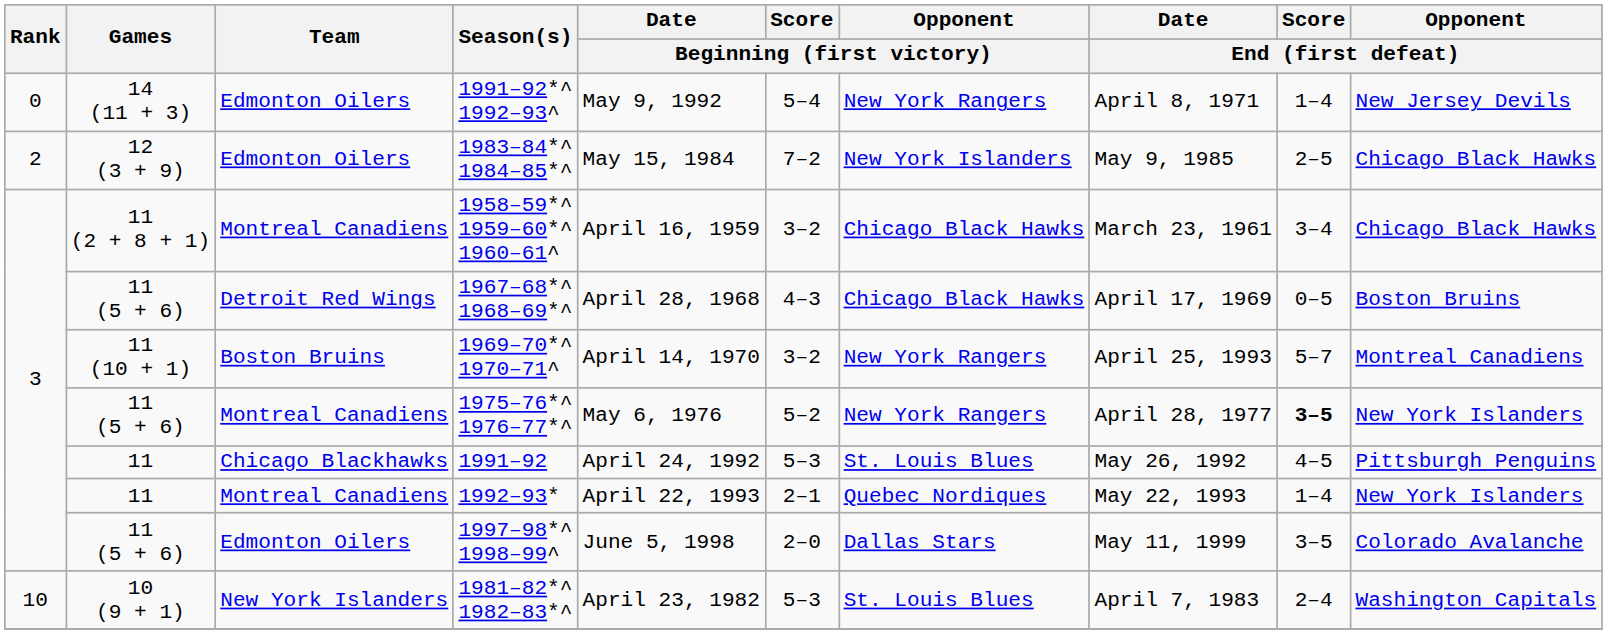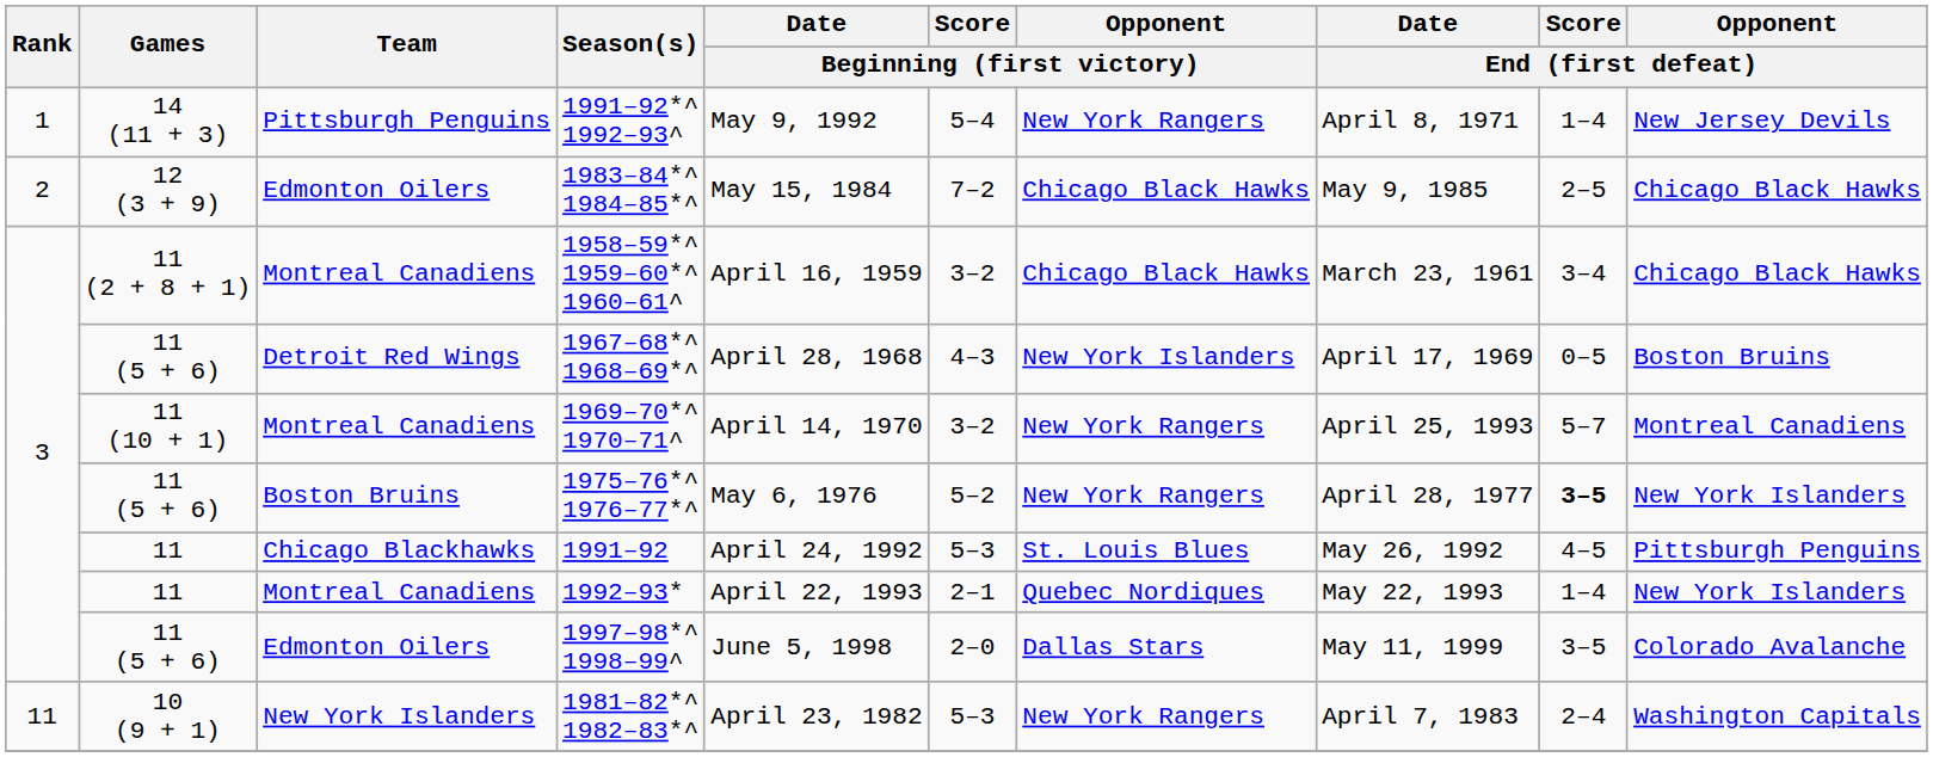1991–92*^ 1992–93^ | Rank: 0 -> 1
1991–92*^ 1992–93^ | Team: Edmonton Oilers -> Pittsburgh Penguins
1983–84*^ 1984–85*^ | Opponent / Beginning (first victory): New York Islanders -> Chicago Black Hawks
1967–68*^ 1968–69*^ | Opponent / Beginning (first victory): Chicago Black Hawks -> New York Islanders
1969–70*^ 1970–71^ | Team: Boston Bruins -> Montreal Canadiens
1975–76*^ 1976–77*^ | Team: Montreal Canadiens -> Boston Bruins
1981–82*^ 1982–83*^ | Rank: 10 -> 11
1981–82*^ 1982–83*^ | Opponent / Beginning (first victory): St. Louis Blues -> New York Rangers
